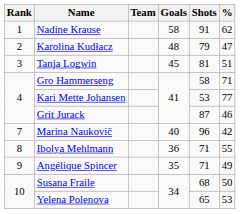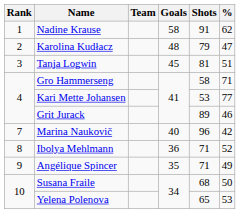Grit Jurack | Shots: 87 -> 89
Ibolya Mehlmann | %: 55 -> 52
